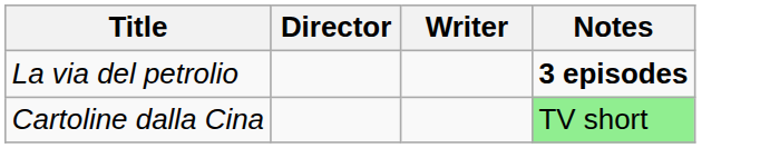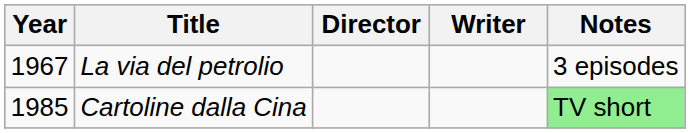+ column: Year | 1967 | 1985
La via del petrolio | Notes: bold -> normal
